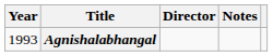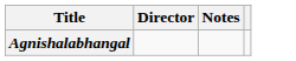- column: Year | 1993
